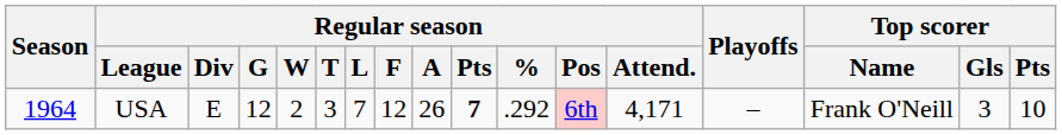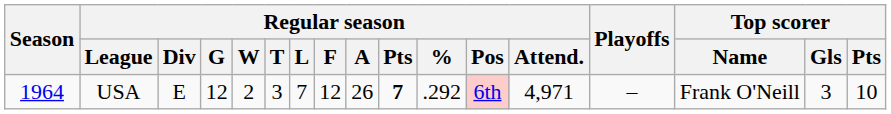USA | Regular season / Attend.: 4,171 -> 4,971
